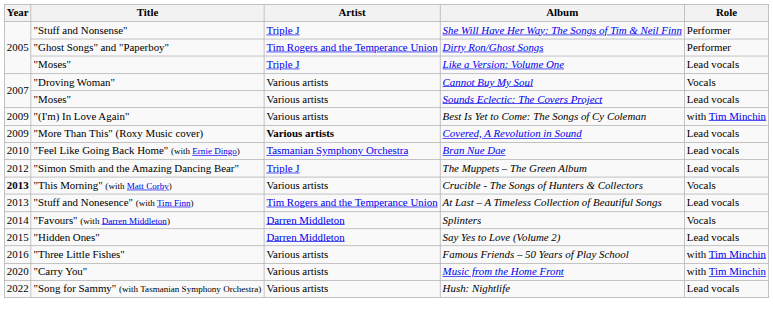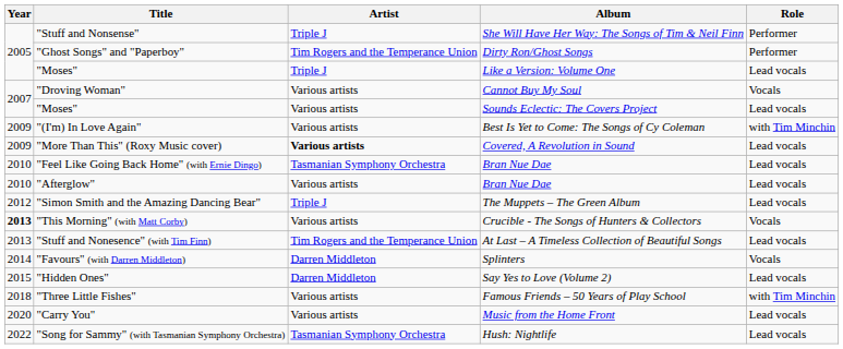+ row: 2010 | "Afterglow" | Various artists | Bran Nue Dae | Lead vocals
"Three Little Fishes" | Year: 2016 -> 2018
"Carry You" | Role: with Tim Minchin -> Lead vocals
"Song for Sammy" (with Tasmanian Symphony Orchestra) | Artist: Various artists -> Tasmanian Symphony Orchestra
